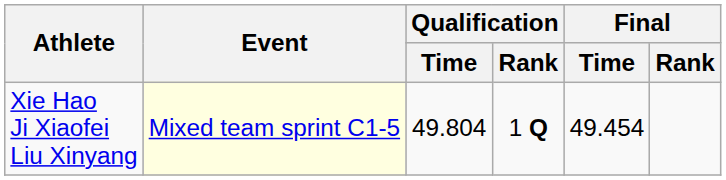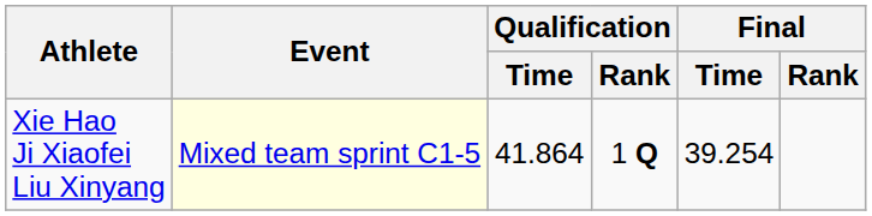Xie Hao Ji Xiaofei Liu Xinyang | Qualification / Time: 49.804 -> 41.864
Xie Hao Ji Xiaofei Liu Xinyang | Final / Time: 49.454 -> 39.254
